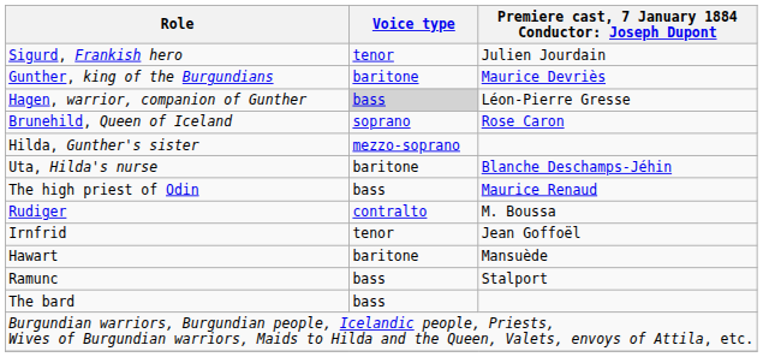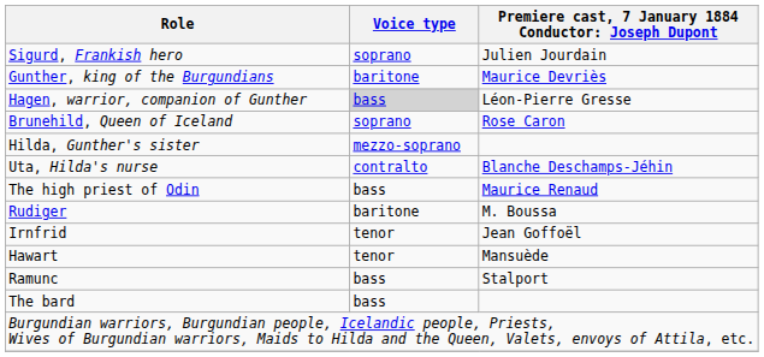Sigurd, Frankish hero | Voice type: tenor -> soprano
Uta, Hilda's nurse | Voice type: baritone -> contralto
Rudiger | Voice type: contralto -> baritone
Hawart | Voice type: baritone -> tenor
